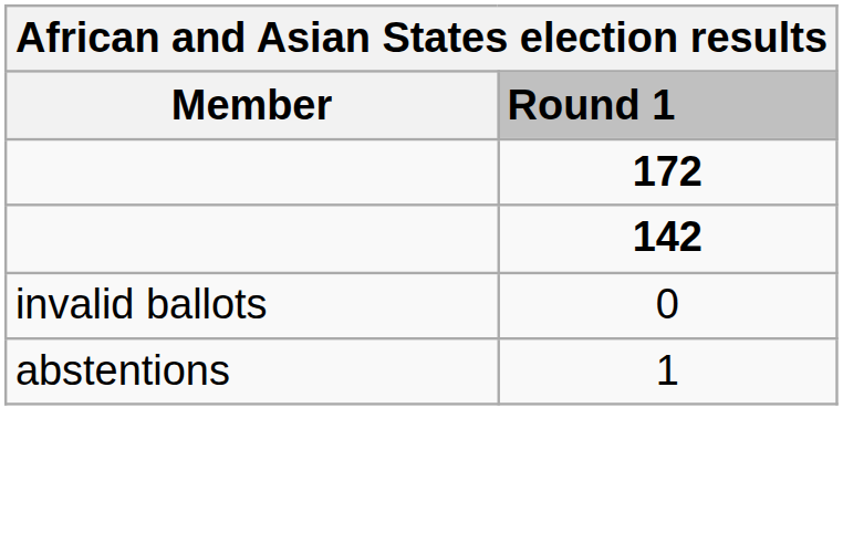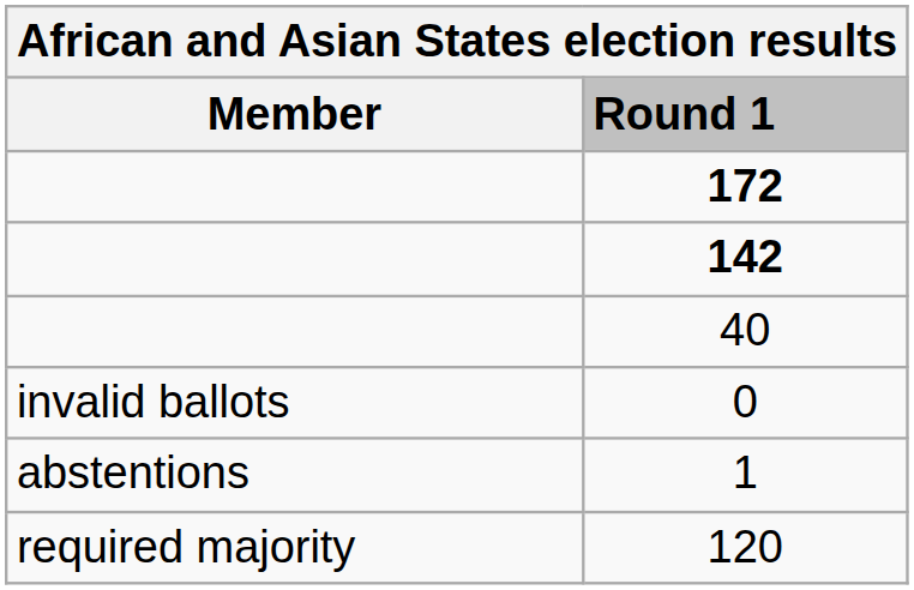+ row: 40
+ row: required majority | 120
